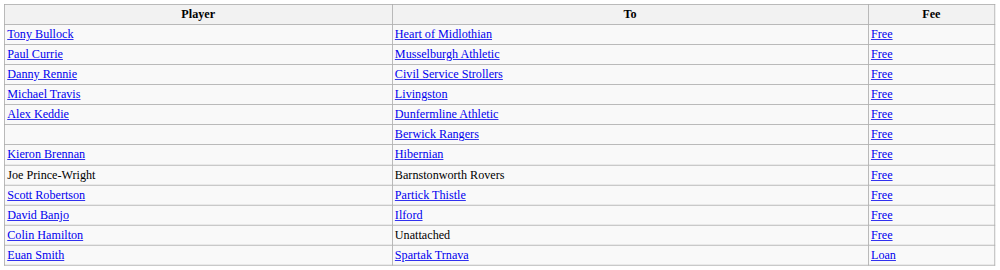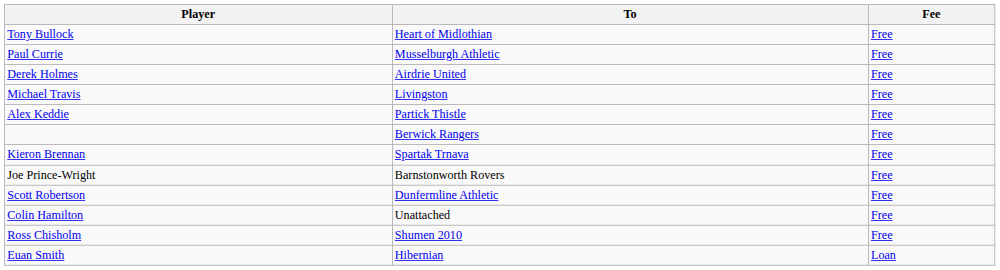- row: Danny Rennie | Civil Service Strollers | Free
+ row: Derek Holmes | Airdrie United | Free
Alex Keddie | To: Dunfermline Athletic -> Partick Thistle
Kieron Brennan | To: Hibernian -> Spartak Trnava
Scott Robertson | To: Partick Thistle -> Dunfermline Athletic
- row: David Banjo | Ilford | Free
+ row: Ross Chisholm | Shumen 2010 | Free
Euan Smith | To: Spartak Trnava -> Hibernian
